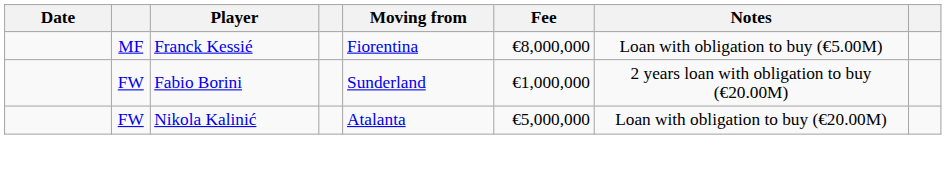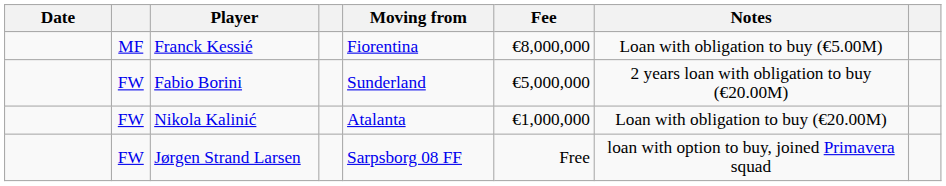Fabio Borini | Fee: €1,000,000 -> €5,000,000
Nikola Kalinić | Fee: €5,000,000 -> €1,000,000
+ row: FW | Jørgen Strand Larsen | Sarpsborg 08 FF | Free | loan with option to buy, joined Primavera squad
